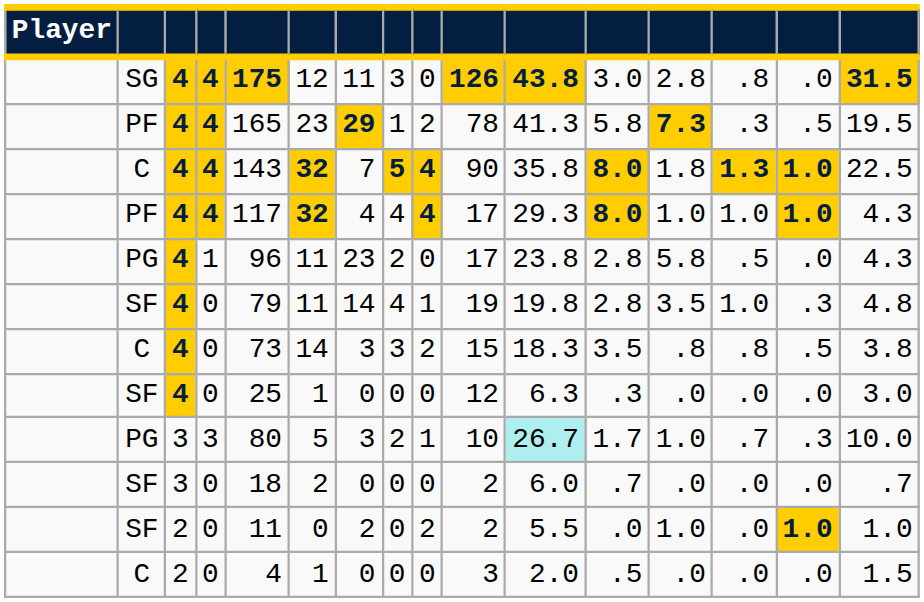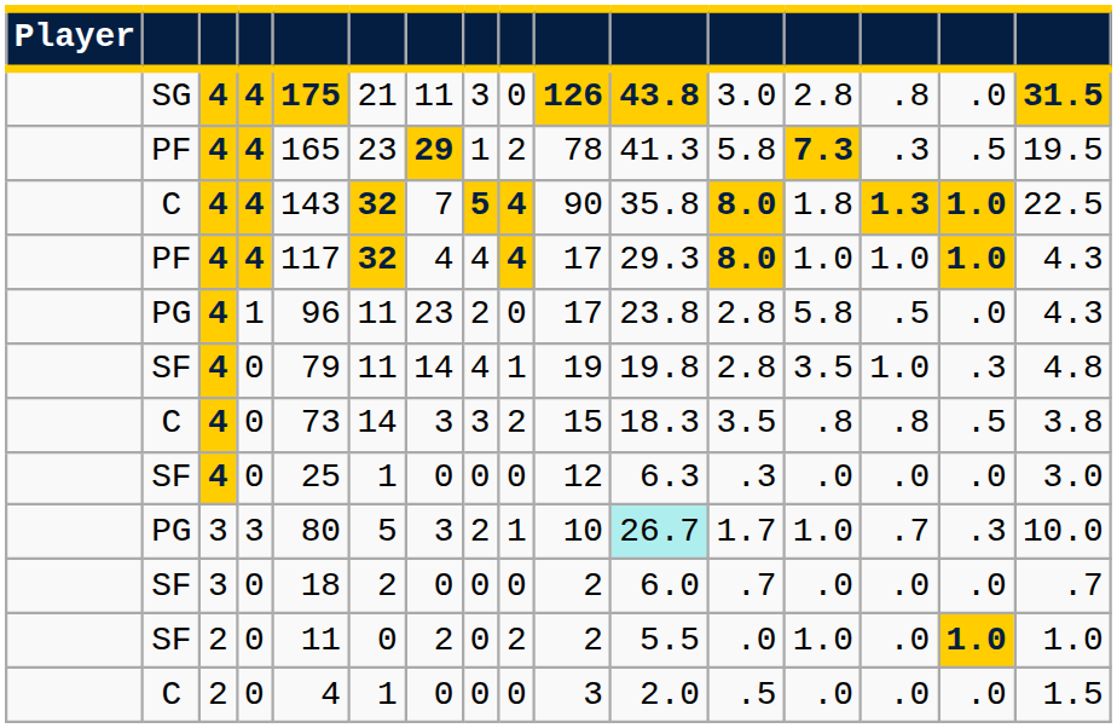SG | column 6: 12 -> 21
